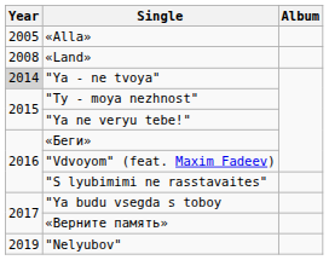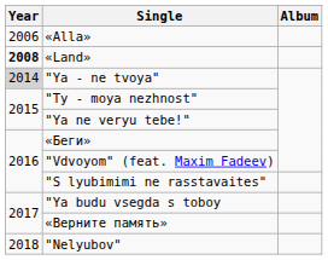«Alla» | Year: 2005 -> 2006
«Land» | Year: normal -> bold
"Nelyubov" | Year: 2019 -> 2018
